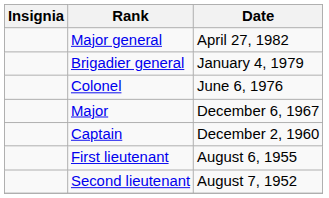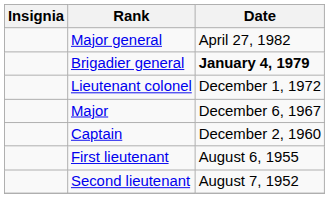Brigadier general | Date: normal -> bold
- row: Colonel | June 6, 1976
+ row: Lieutenant colonel | December 1, 1972
